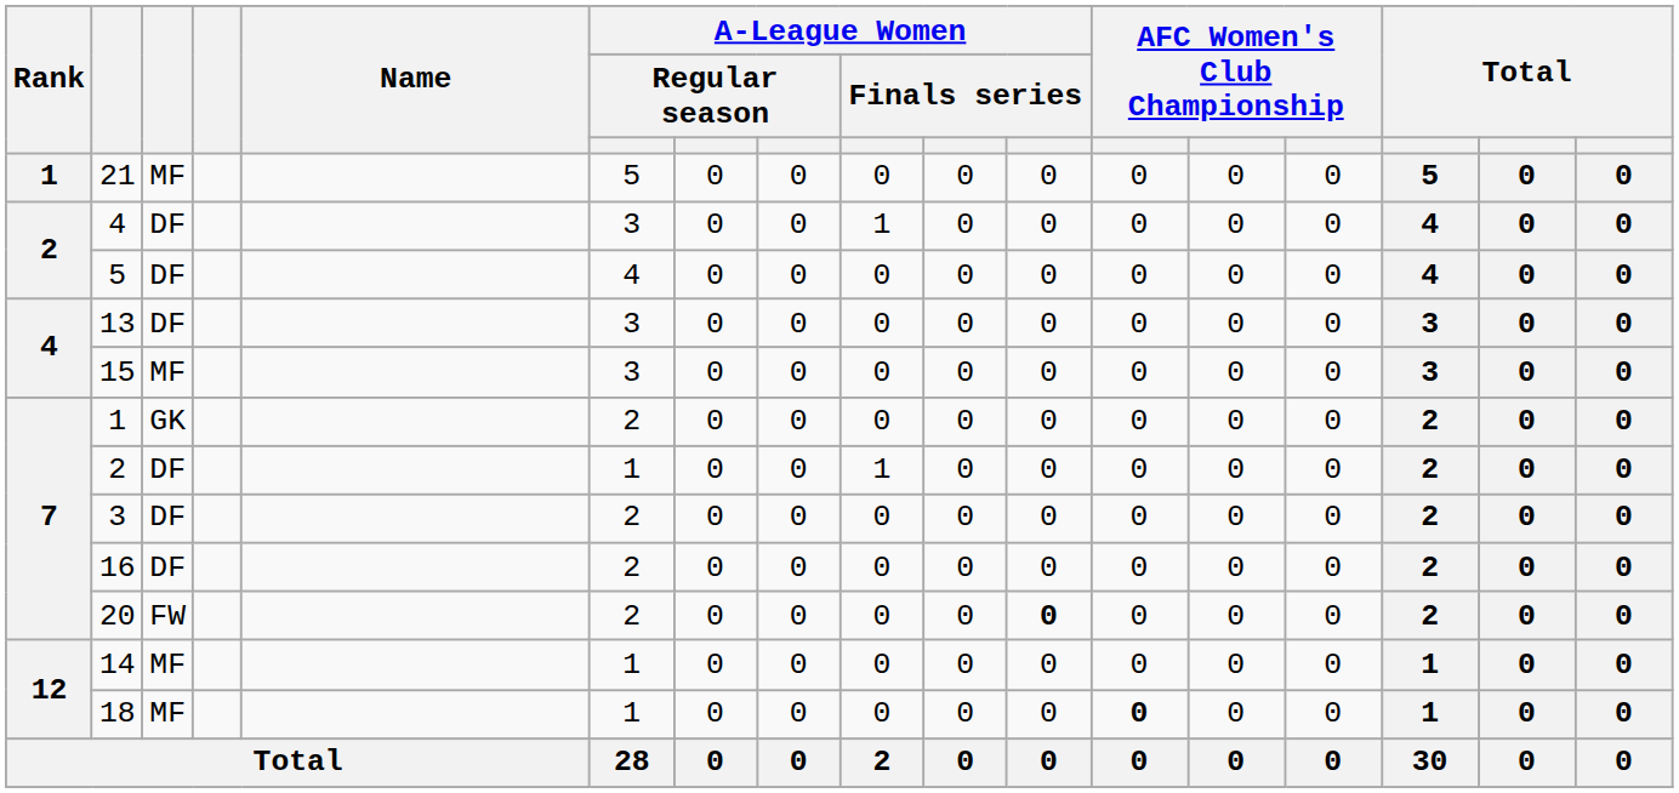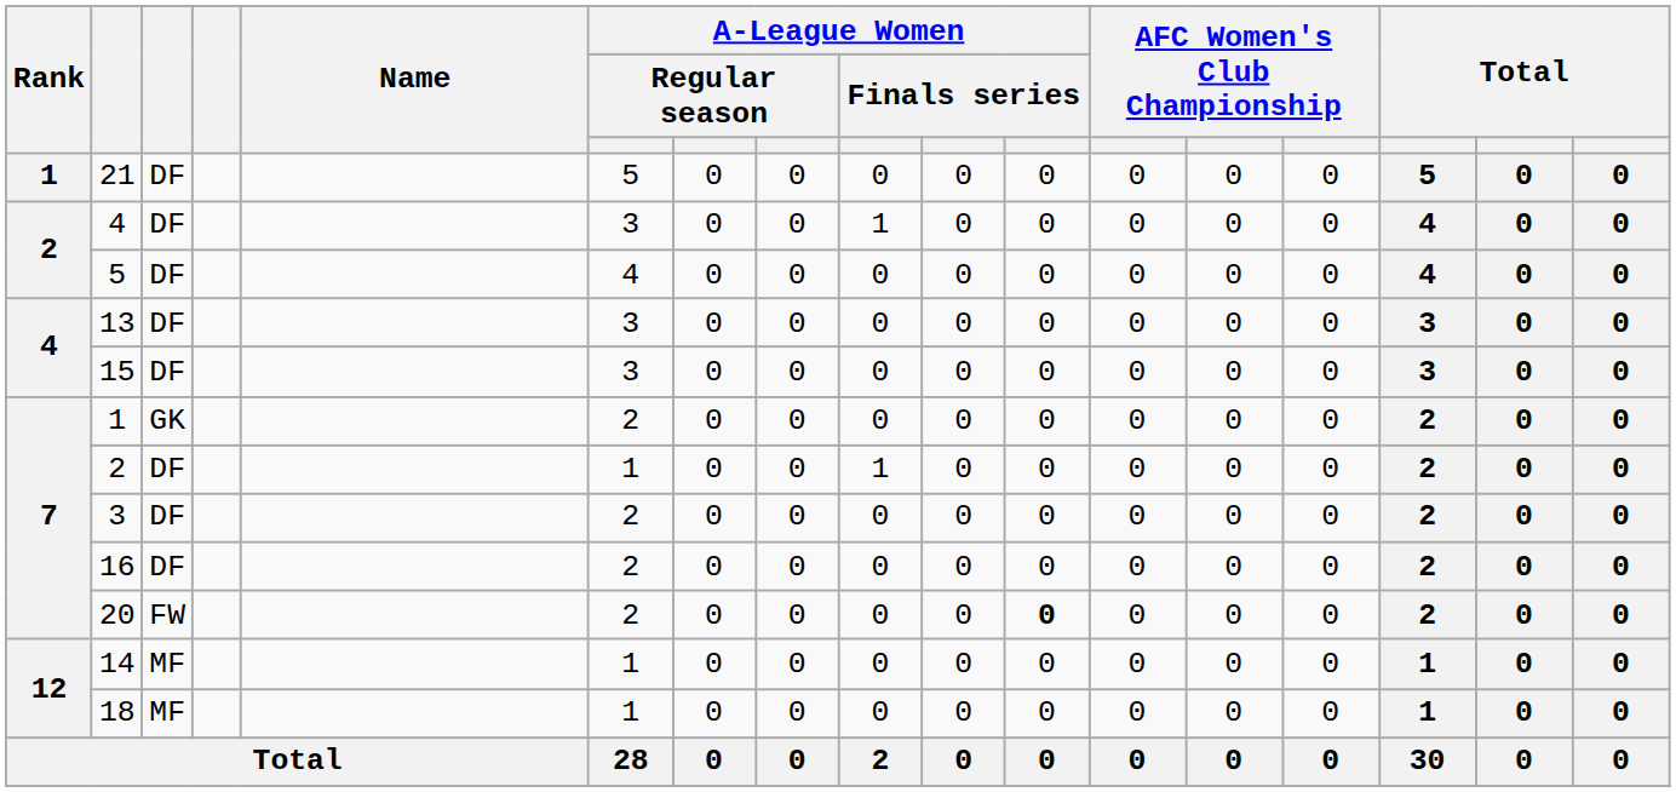21 | column 3: MF -> DF
15 | column 3: MF -> DF
18 | column 12: bold -> normal
